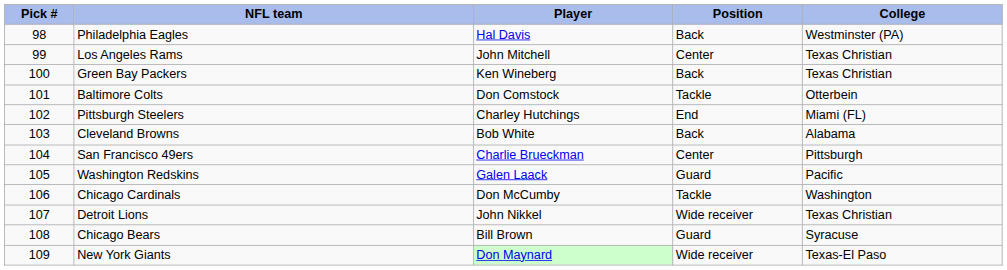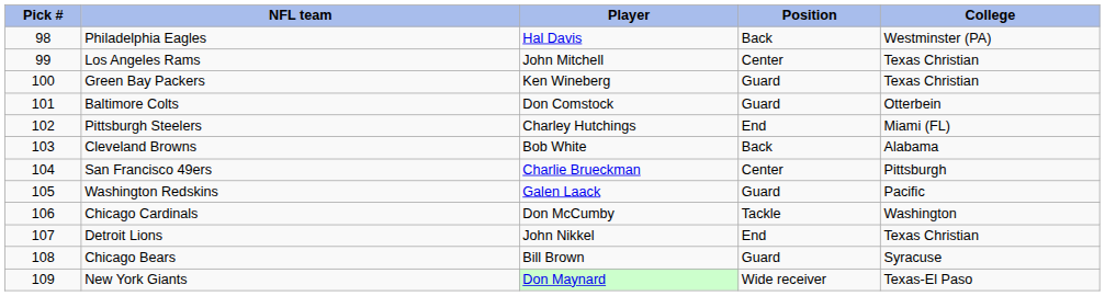Green Bay Packers | Position: Back -> Guard
Baltimore Colts | Position: Tackle -> Guard
Detroit Lions | Position: Wide receiver -> End
